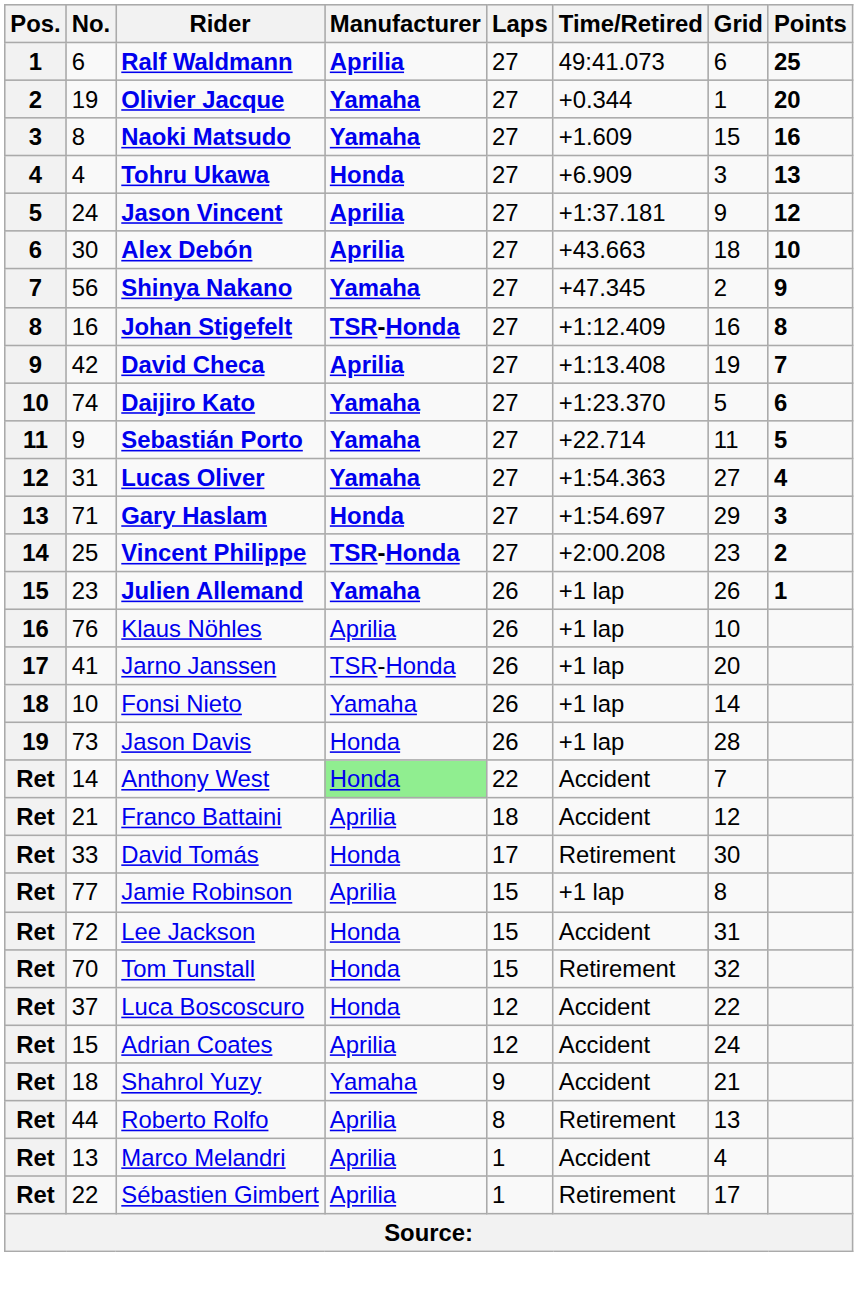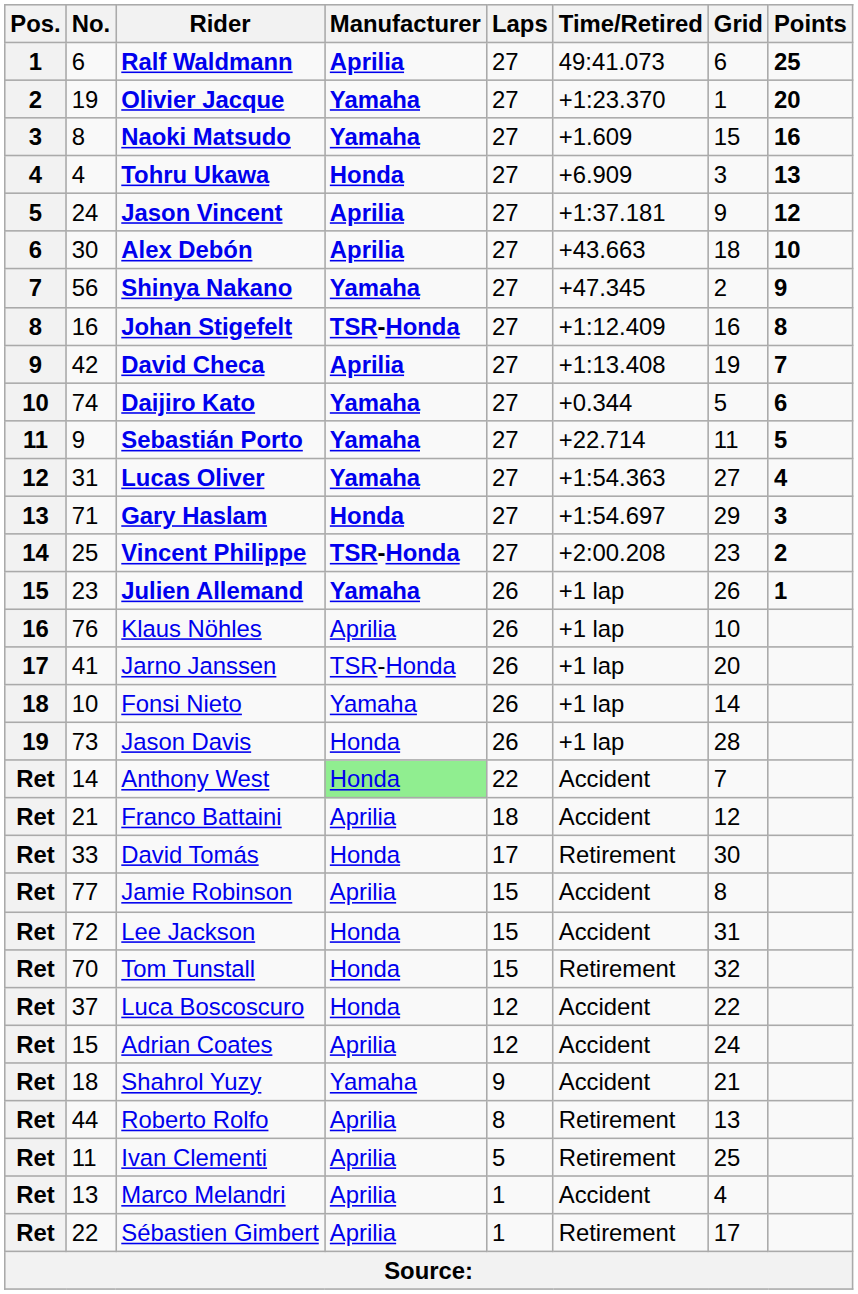Olivier Jacque | Time/Retired: +0.344 -> +1:23.370
Daijiro Kato | Time/Retired: +1:23.370 -> +0.344
Jamie Robinson | Time/Retired: +1 lap -> Accident
+ row: Ret | 11 | Ivan Clementi | Aprilia | 5 | Retirement | 25
